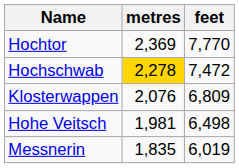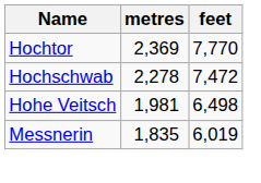Hochschwab | metres: gold background -> no background
- row: Klosterwappen | 2,076 | 6,809
